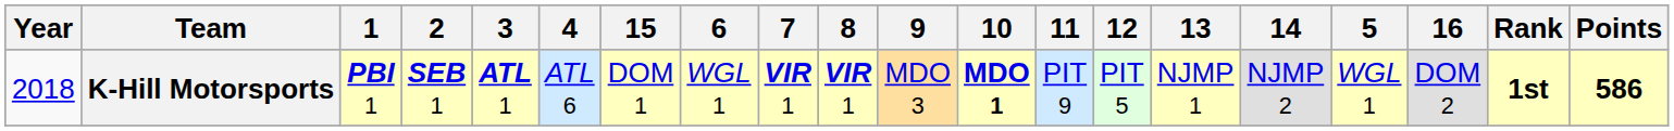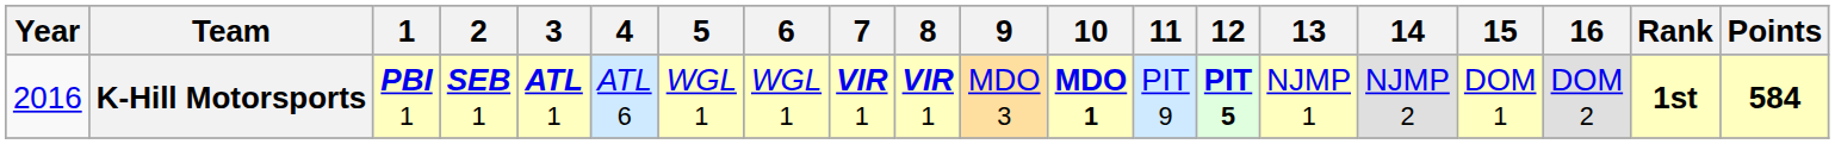columns swapped: 5 <-> 15
K-Hill Motorsports | Year: 2018 -> 2016
K-Hill Motorsports | 12: normal -> bold
K-Hill Motorsports | Points: 586 -> 584
